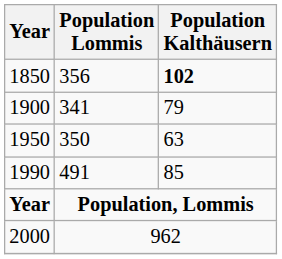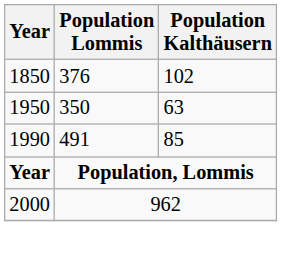1850 | Population Lommis: 356 -> 376
1850 | Population Kalthäusern: bold -> normal
- row: 1900 | 341 | 79
